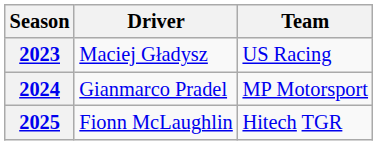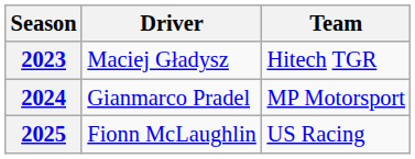2023 | Team: US Racing -> Hitech TGR
2025 | Team: Hitech TGR -> US Racing
